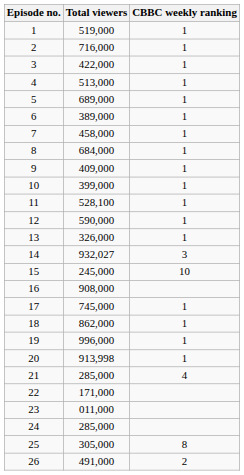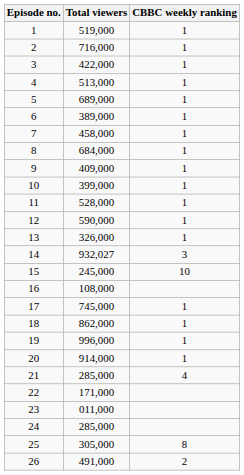11 | Total viewers: 528,100 -> 528,000
16 | Total viewers: 908,000 -> 108,000
20 | Total viewers: 913,998 -> 914,000
